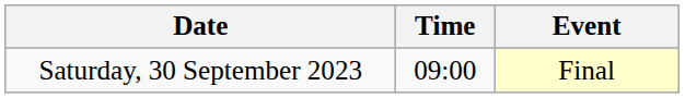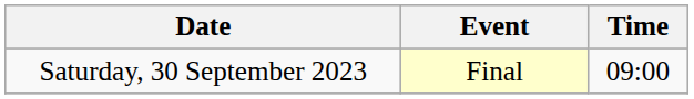columns swapped: Time <-> Event
